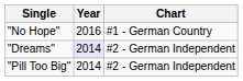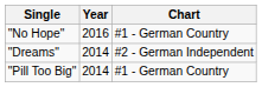"Dreams" | Year: lavender background -> no background
"Pill Too Big" | Chart: #2 - German Independent -> #1 - German Country
